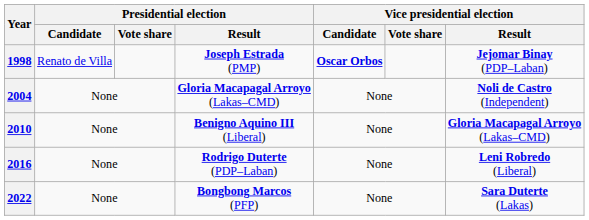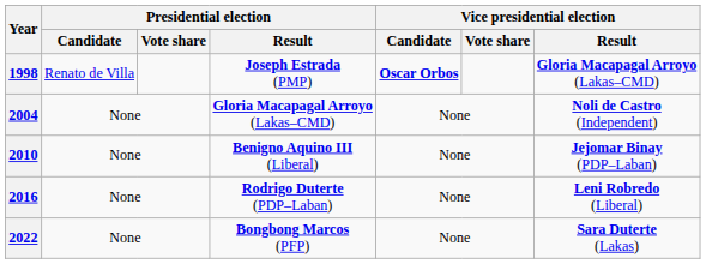1998 | Vice presidential election / Result: Jejomar Binay (PDP–Laban) -> Gloria Macapagal Arroyo (Lakas–CMD)
2010 | Vice presidential election / Result: Gloria Macapagal Arroyo (Lakas–CMD) -> Jejomar Binay (PDP–Laban)
